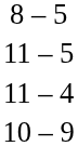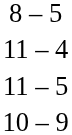rows swapped: 11 – 4 <-> 11 – 5
